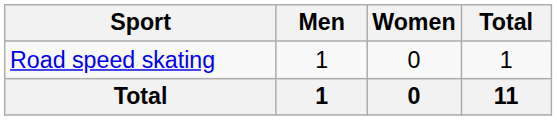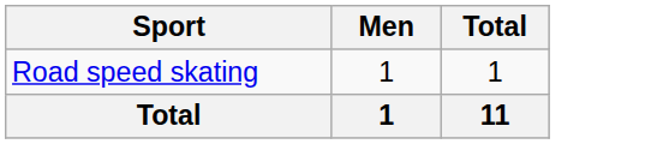- column: Women | 0 | 0
